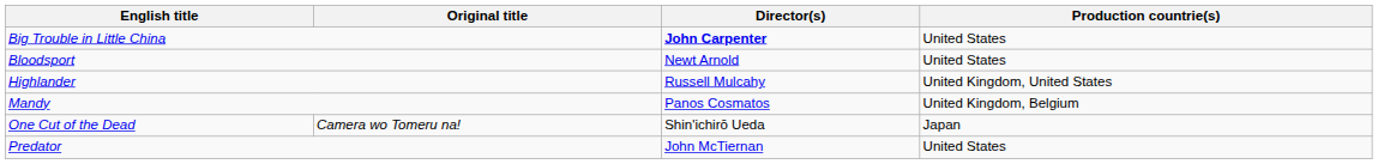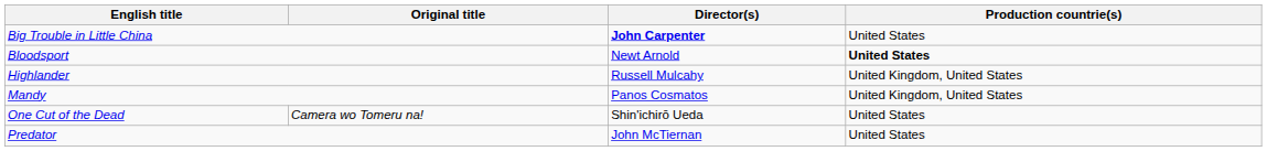Bloodsport | Production countrie(s): normal -> bold
Mandy | Production countrie(s): United Kingdom, Belgium -> United Kingdom, United States
One Cut of the Dead | Production countrie(s): Japan -> United States
